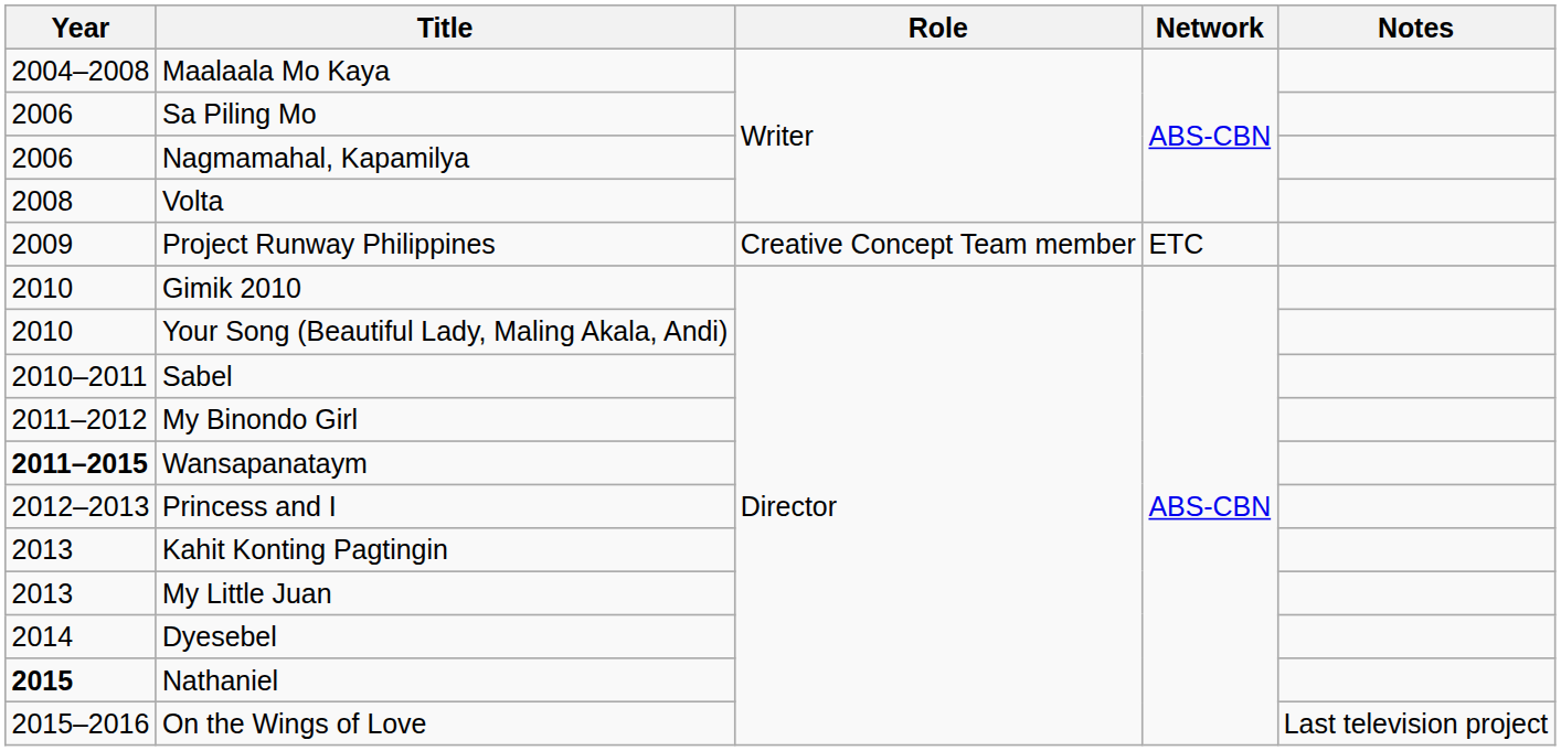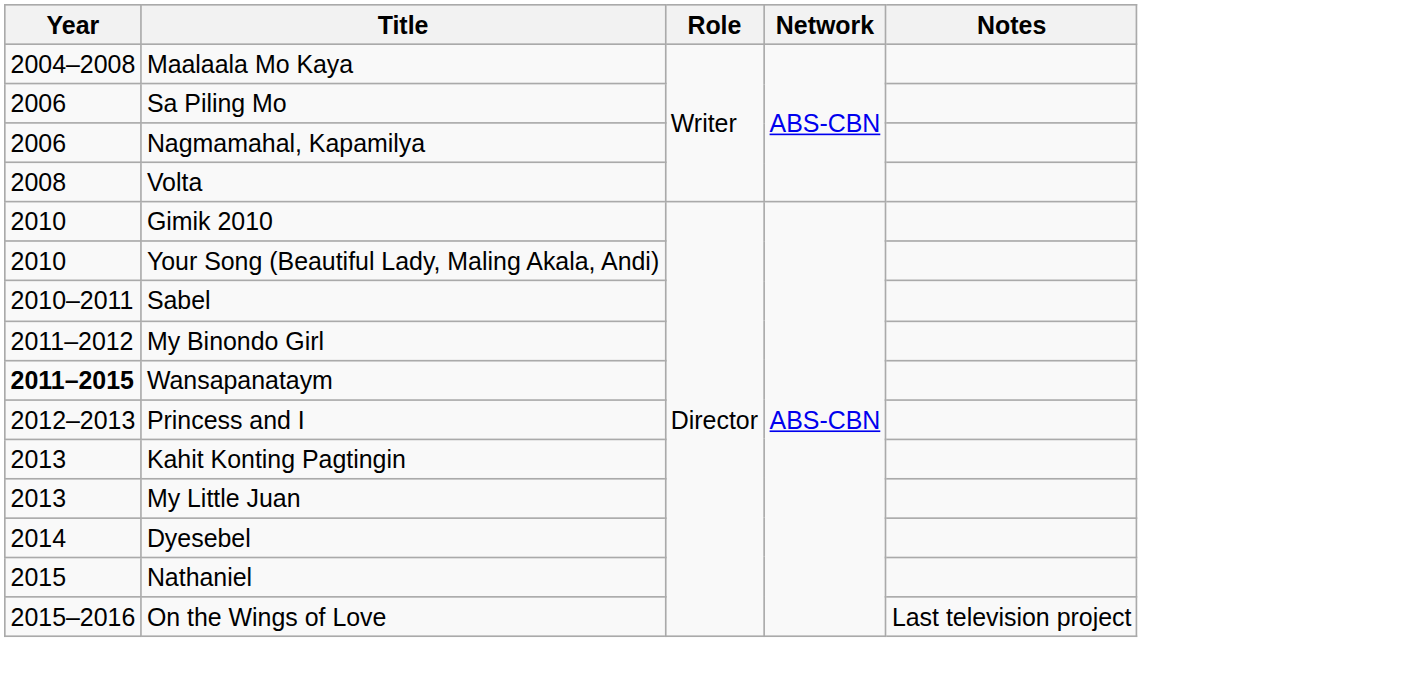- row: 2009 | Project Runway Philippines | Creative Concept Team member | ETC
Nathaniel | Year: bold -> normal
